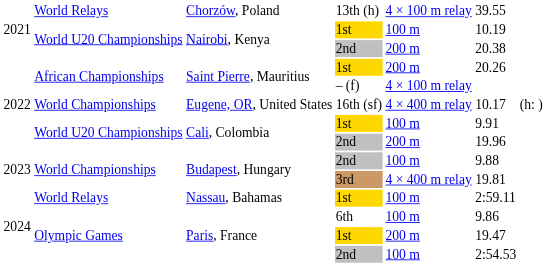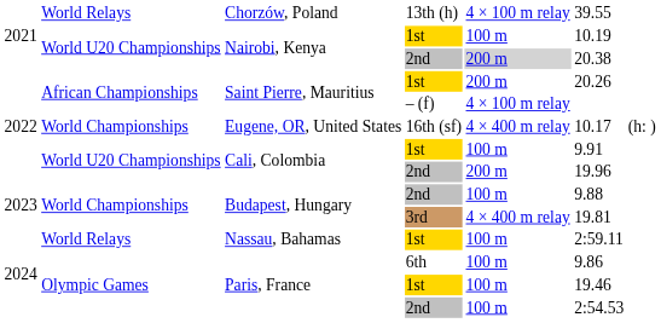Nairobi, Kenya / 2nd | column 5: no background -> lightgrey background
Paris, France / 1st | column 5: 200 m -> 100 m
Paris, France / 1st | column 6: 19.47 -> 19.46
